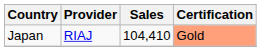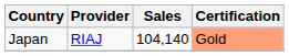Japan | Sales: 104,410 -> 104,140
